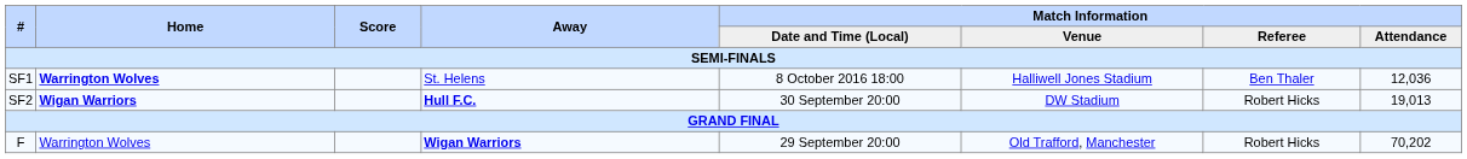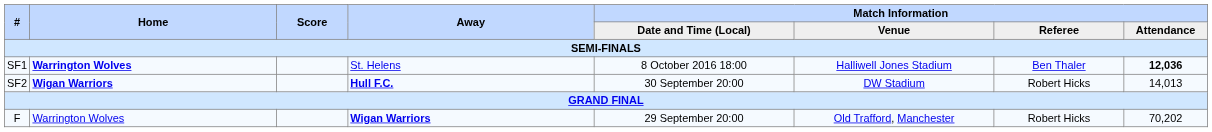SF1 | Match Information / Attendance: normal -> bold
SF2 | Match Information / Attendance: 19,013 -> 14,013
